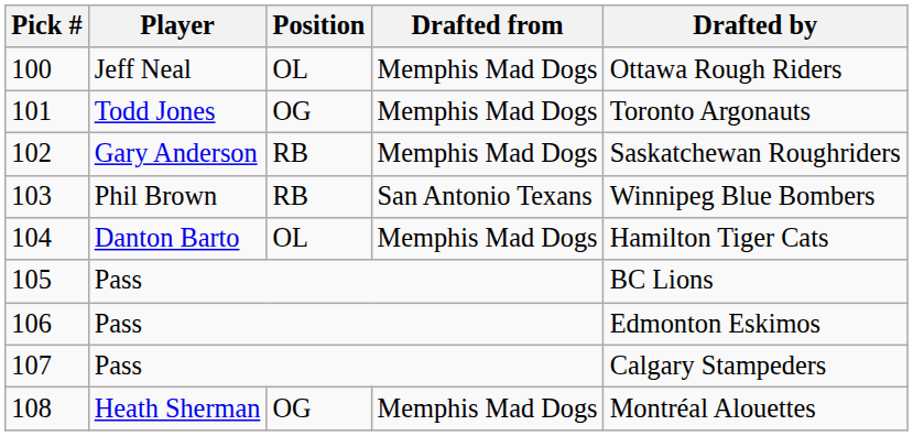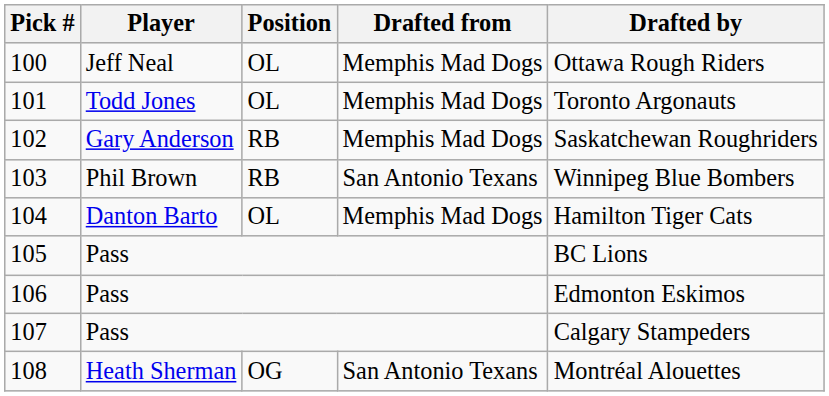101 | Position: OG -> OL
108 | Drafted from: Memphis Mad Dogs -> San Antonio Texans
